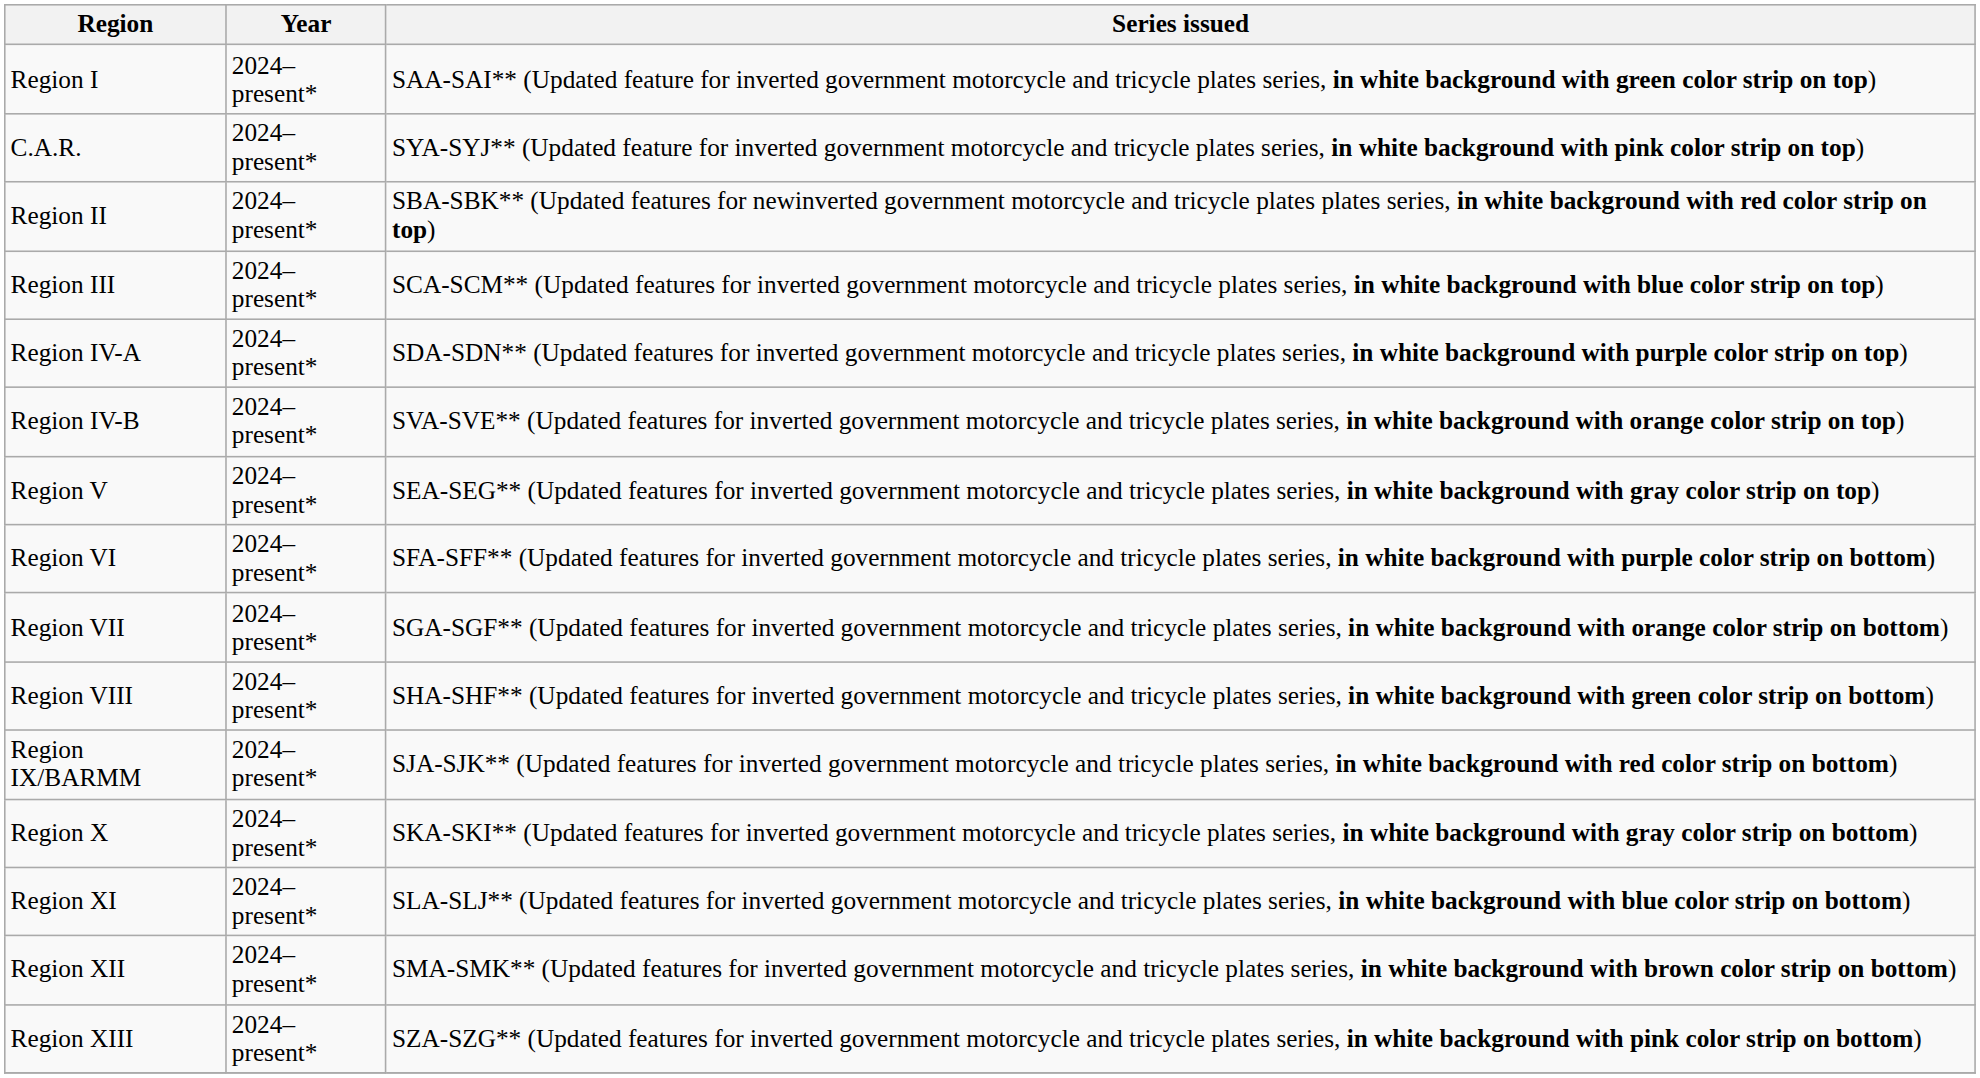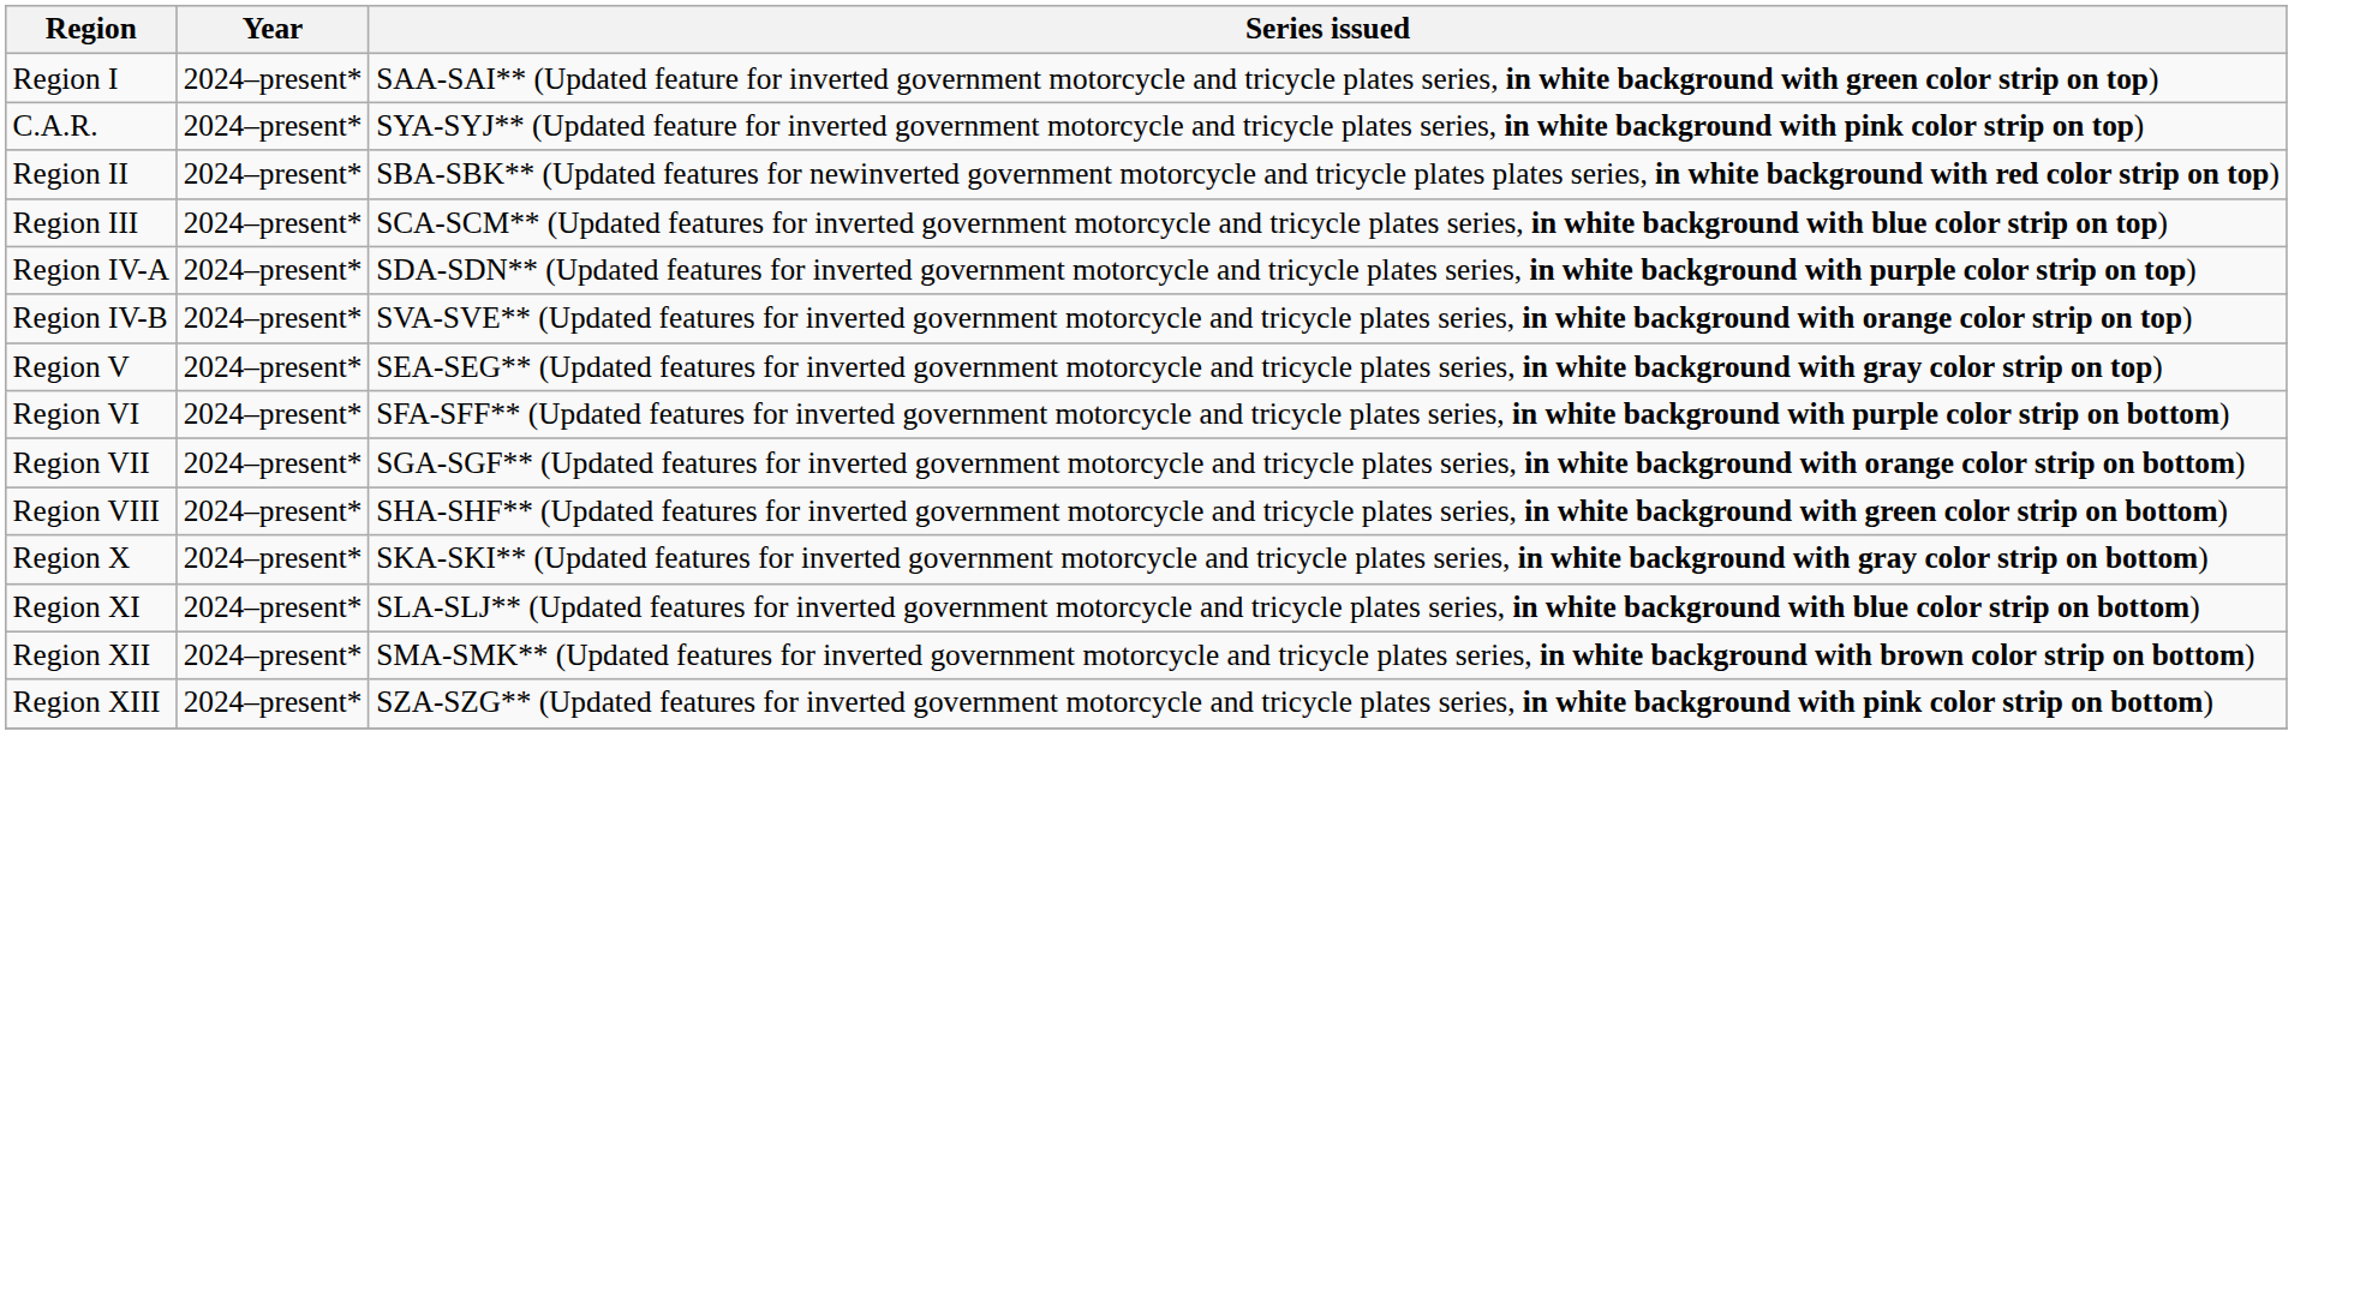- row: Region IX/BARMM | 2024–present* | SJA-SJK** (Updated features for inverted government motorcycle and tricycle plates series, in white background with red color strip on bottom)
